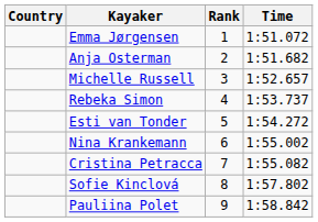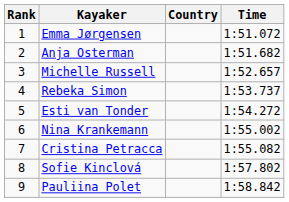columns swapped: Rank <-> Country
